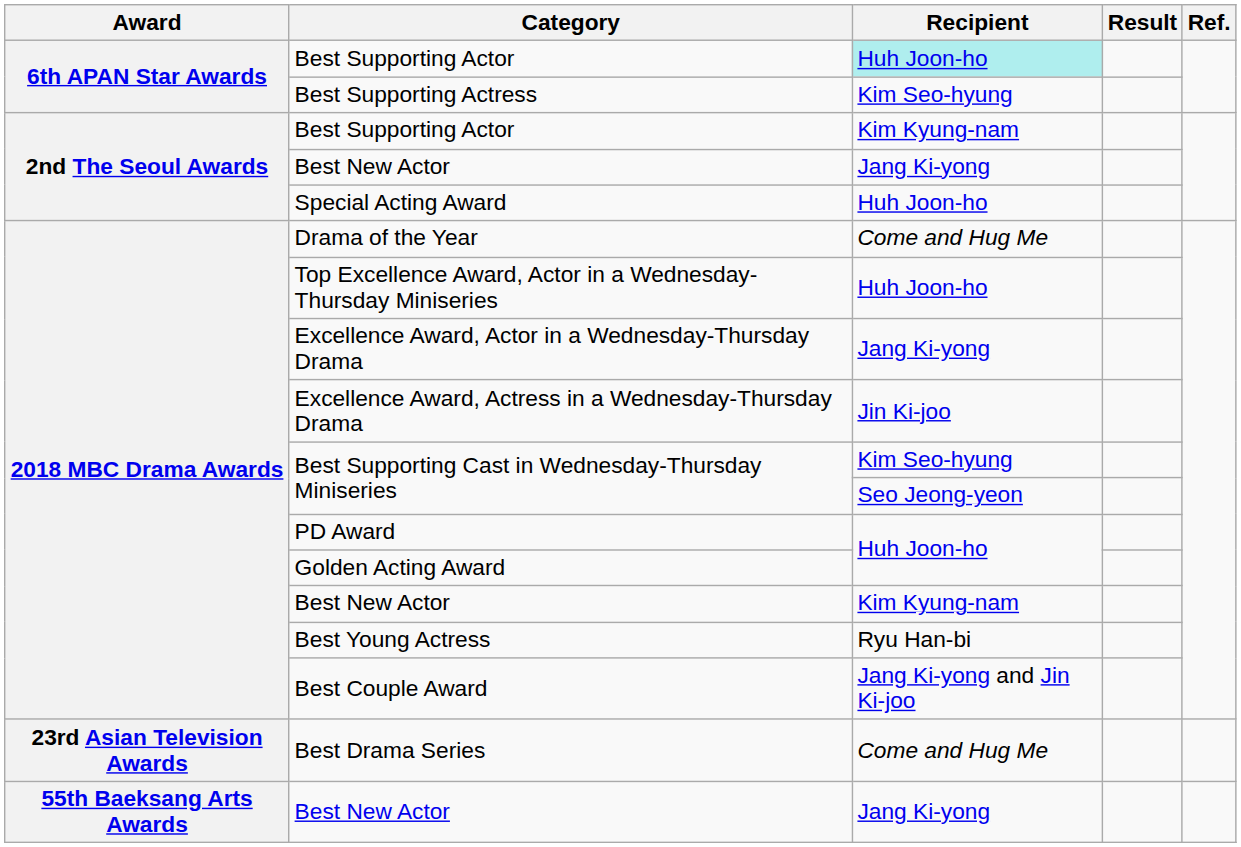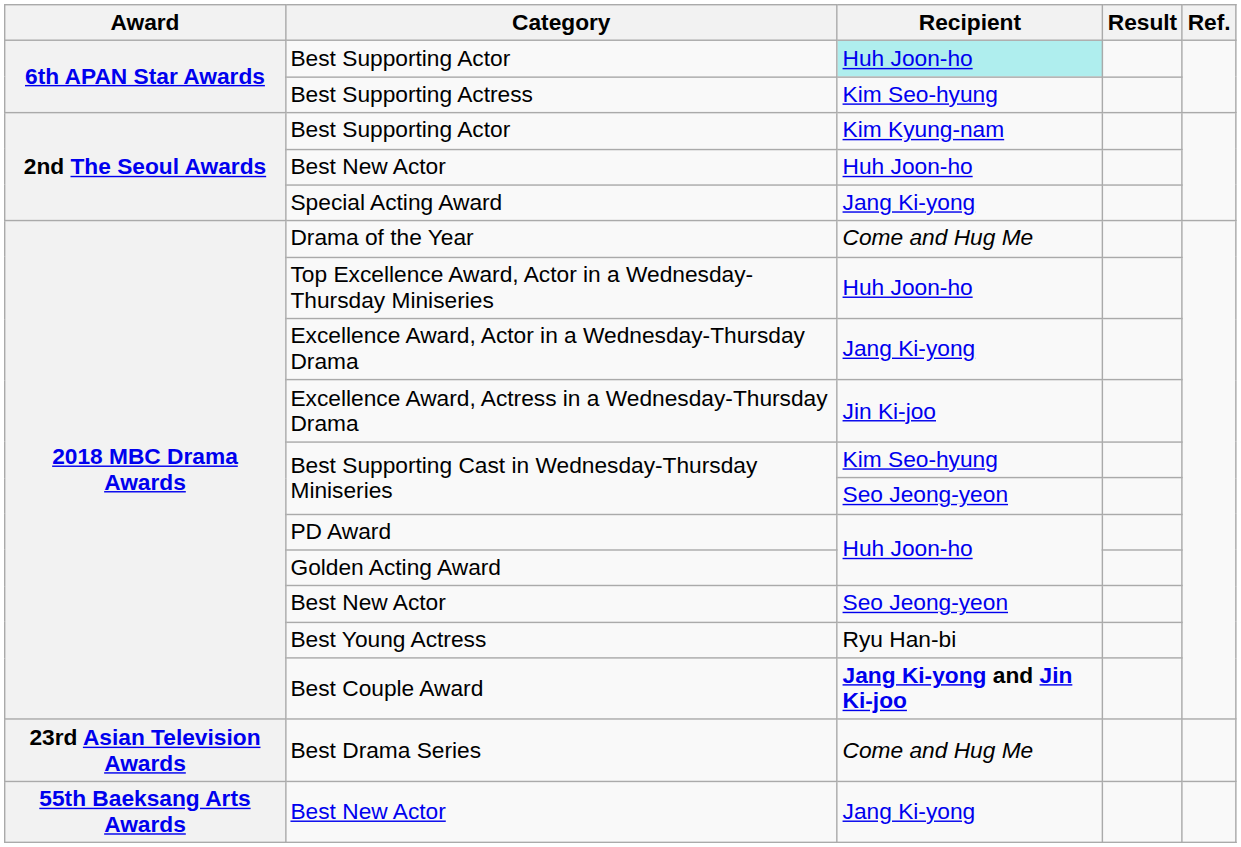2nd The Seoul Awards / Best New Actor | Recipient: Jang Ki-yong -> Huh Joon-ho
Special Acting Award | Recipient: Huh Joon-ho -> Jang Ki-yong
2018 MBC Drama Awards / Best New Actor | Recipient: Kim Kyung-nam -> Seo Jeong-yeon
Best Couple Award | Recipient: normal -> bold
